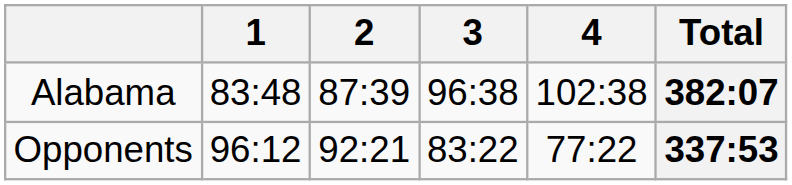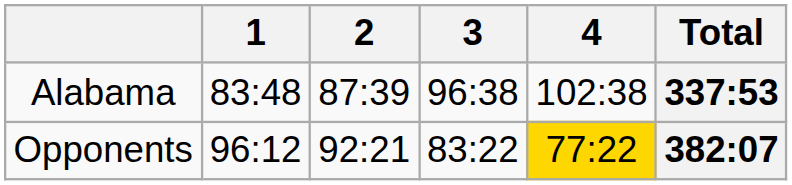Alabama | Total: 382:07 -> 337:53
Opponents | 4: no background -> gold background
Opponents | Total: 337:53 -> 382:07
